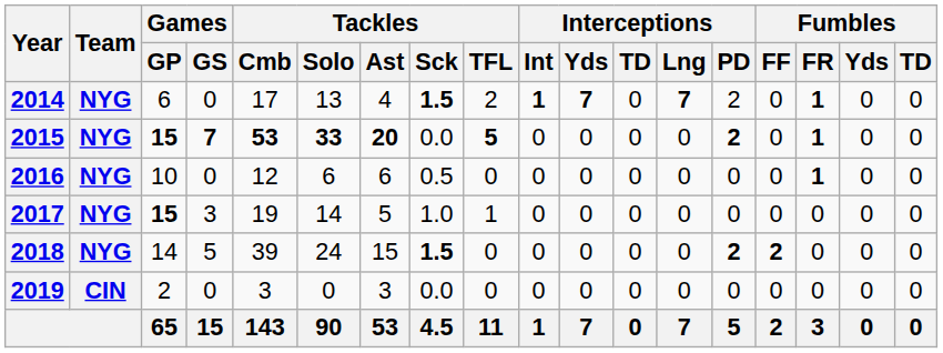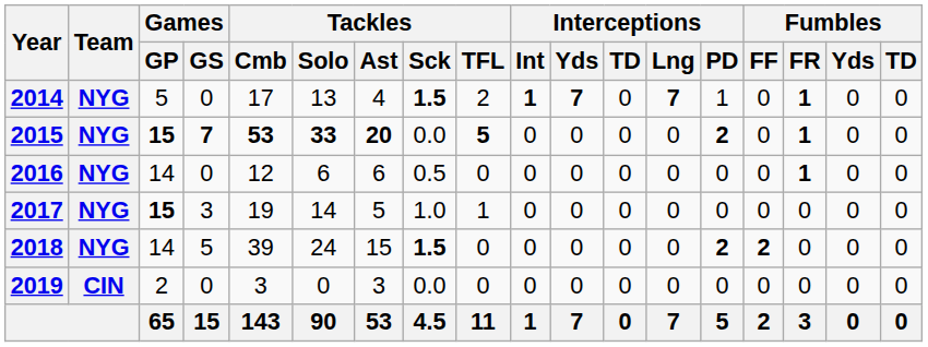2014 | Games / GP: 6 -> 5
2014 | Interceptions / PD: 2 -> 1
2016 | Games / GP: 10 -> 14
